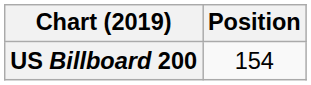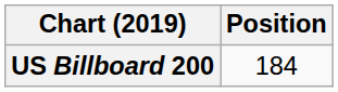US Billboard 200 | Position: 154 -> 184
